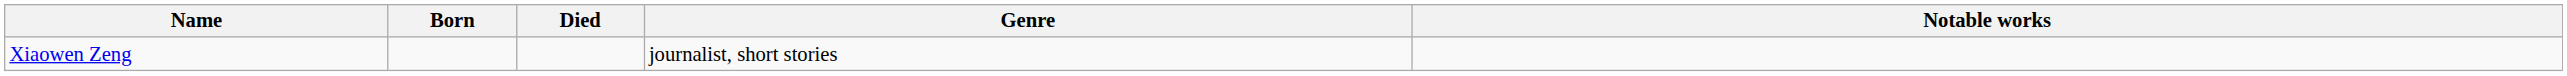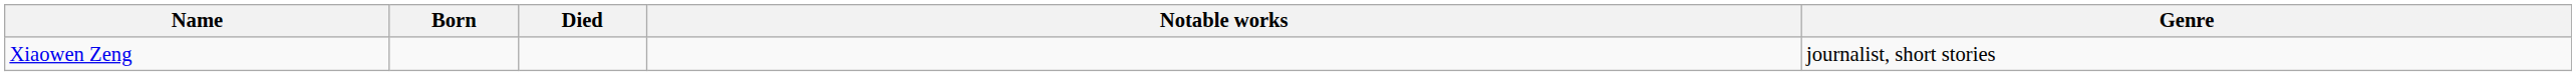columns swapped: Genre <-> Notable works
